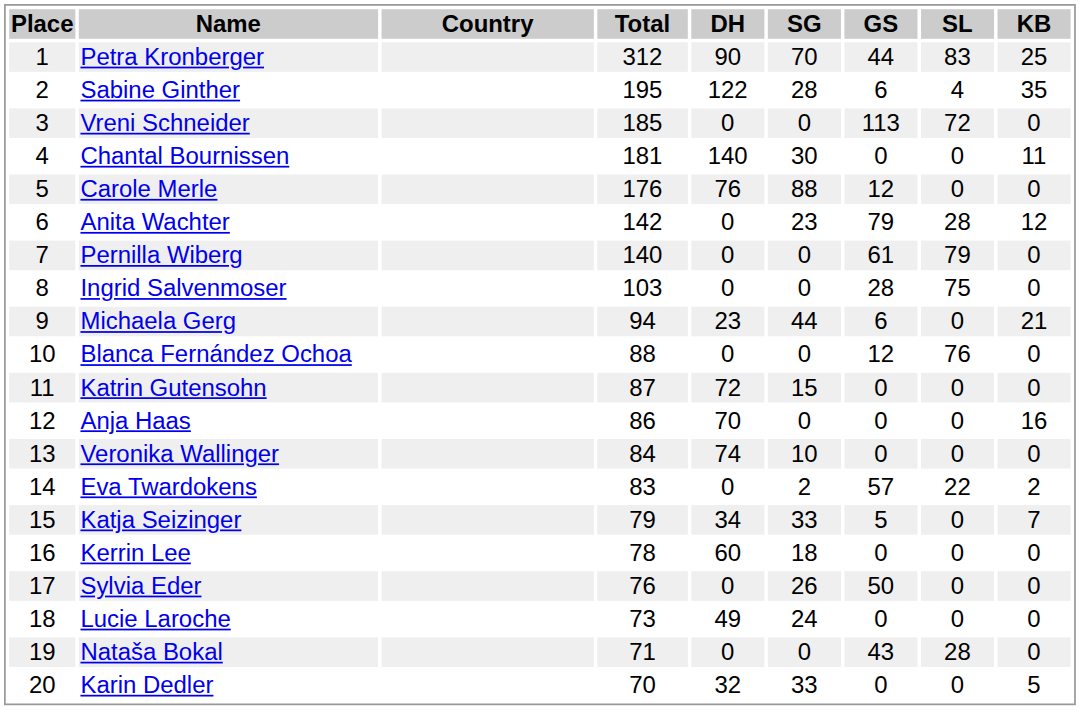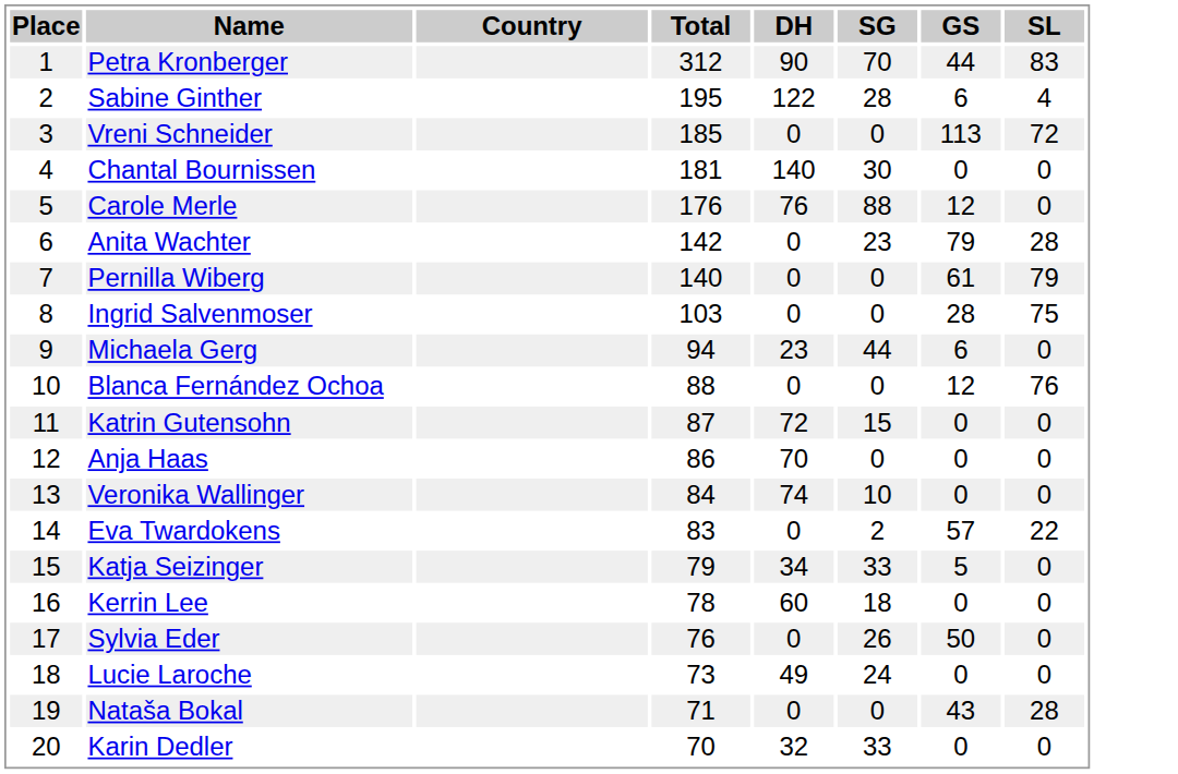- column: KB | 25 | 35 | 0 | 11 | 0 | 12 | 0 | 0 | 21 | 0 | 0 | 16 | 0 | 2 | 7 | 0 | 0 | 0 | 0 | 5
